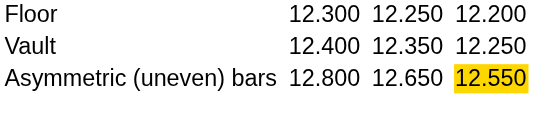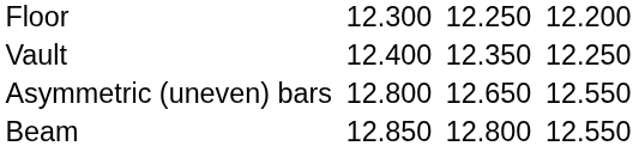Asymmetric (uneven) bars | column 7: gold background -> no background
+ row: Beam | 12.850 | 12.800 | 12.550
